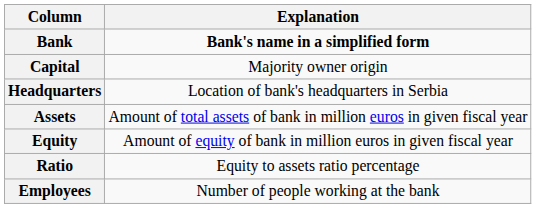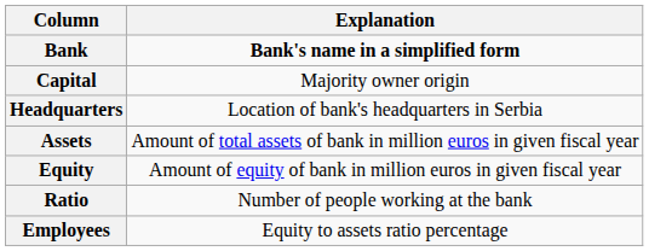Ratio | Explanation: Equity to assets ratio percentage -> Number of people working at the bank
Employees | Explanation: Number of people working at the bank -> Equity to assets ratio percentage
